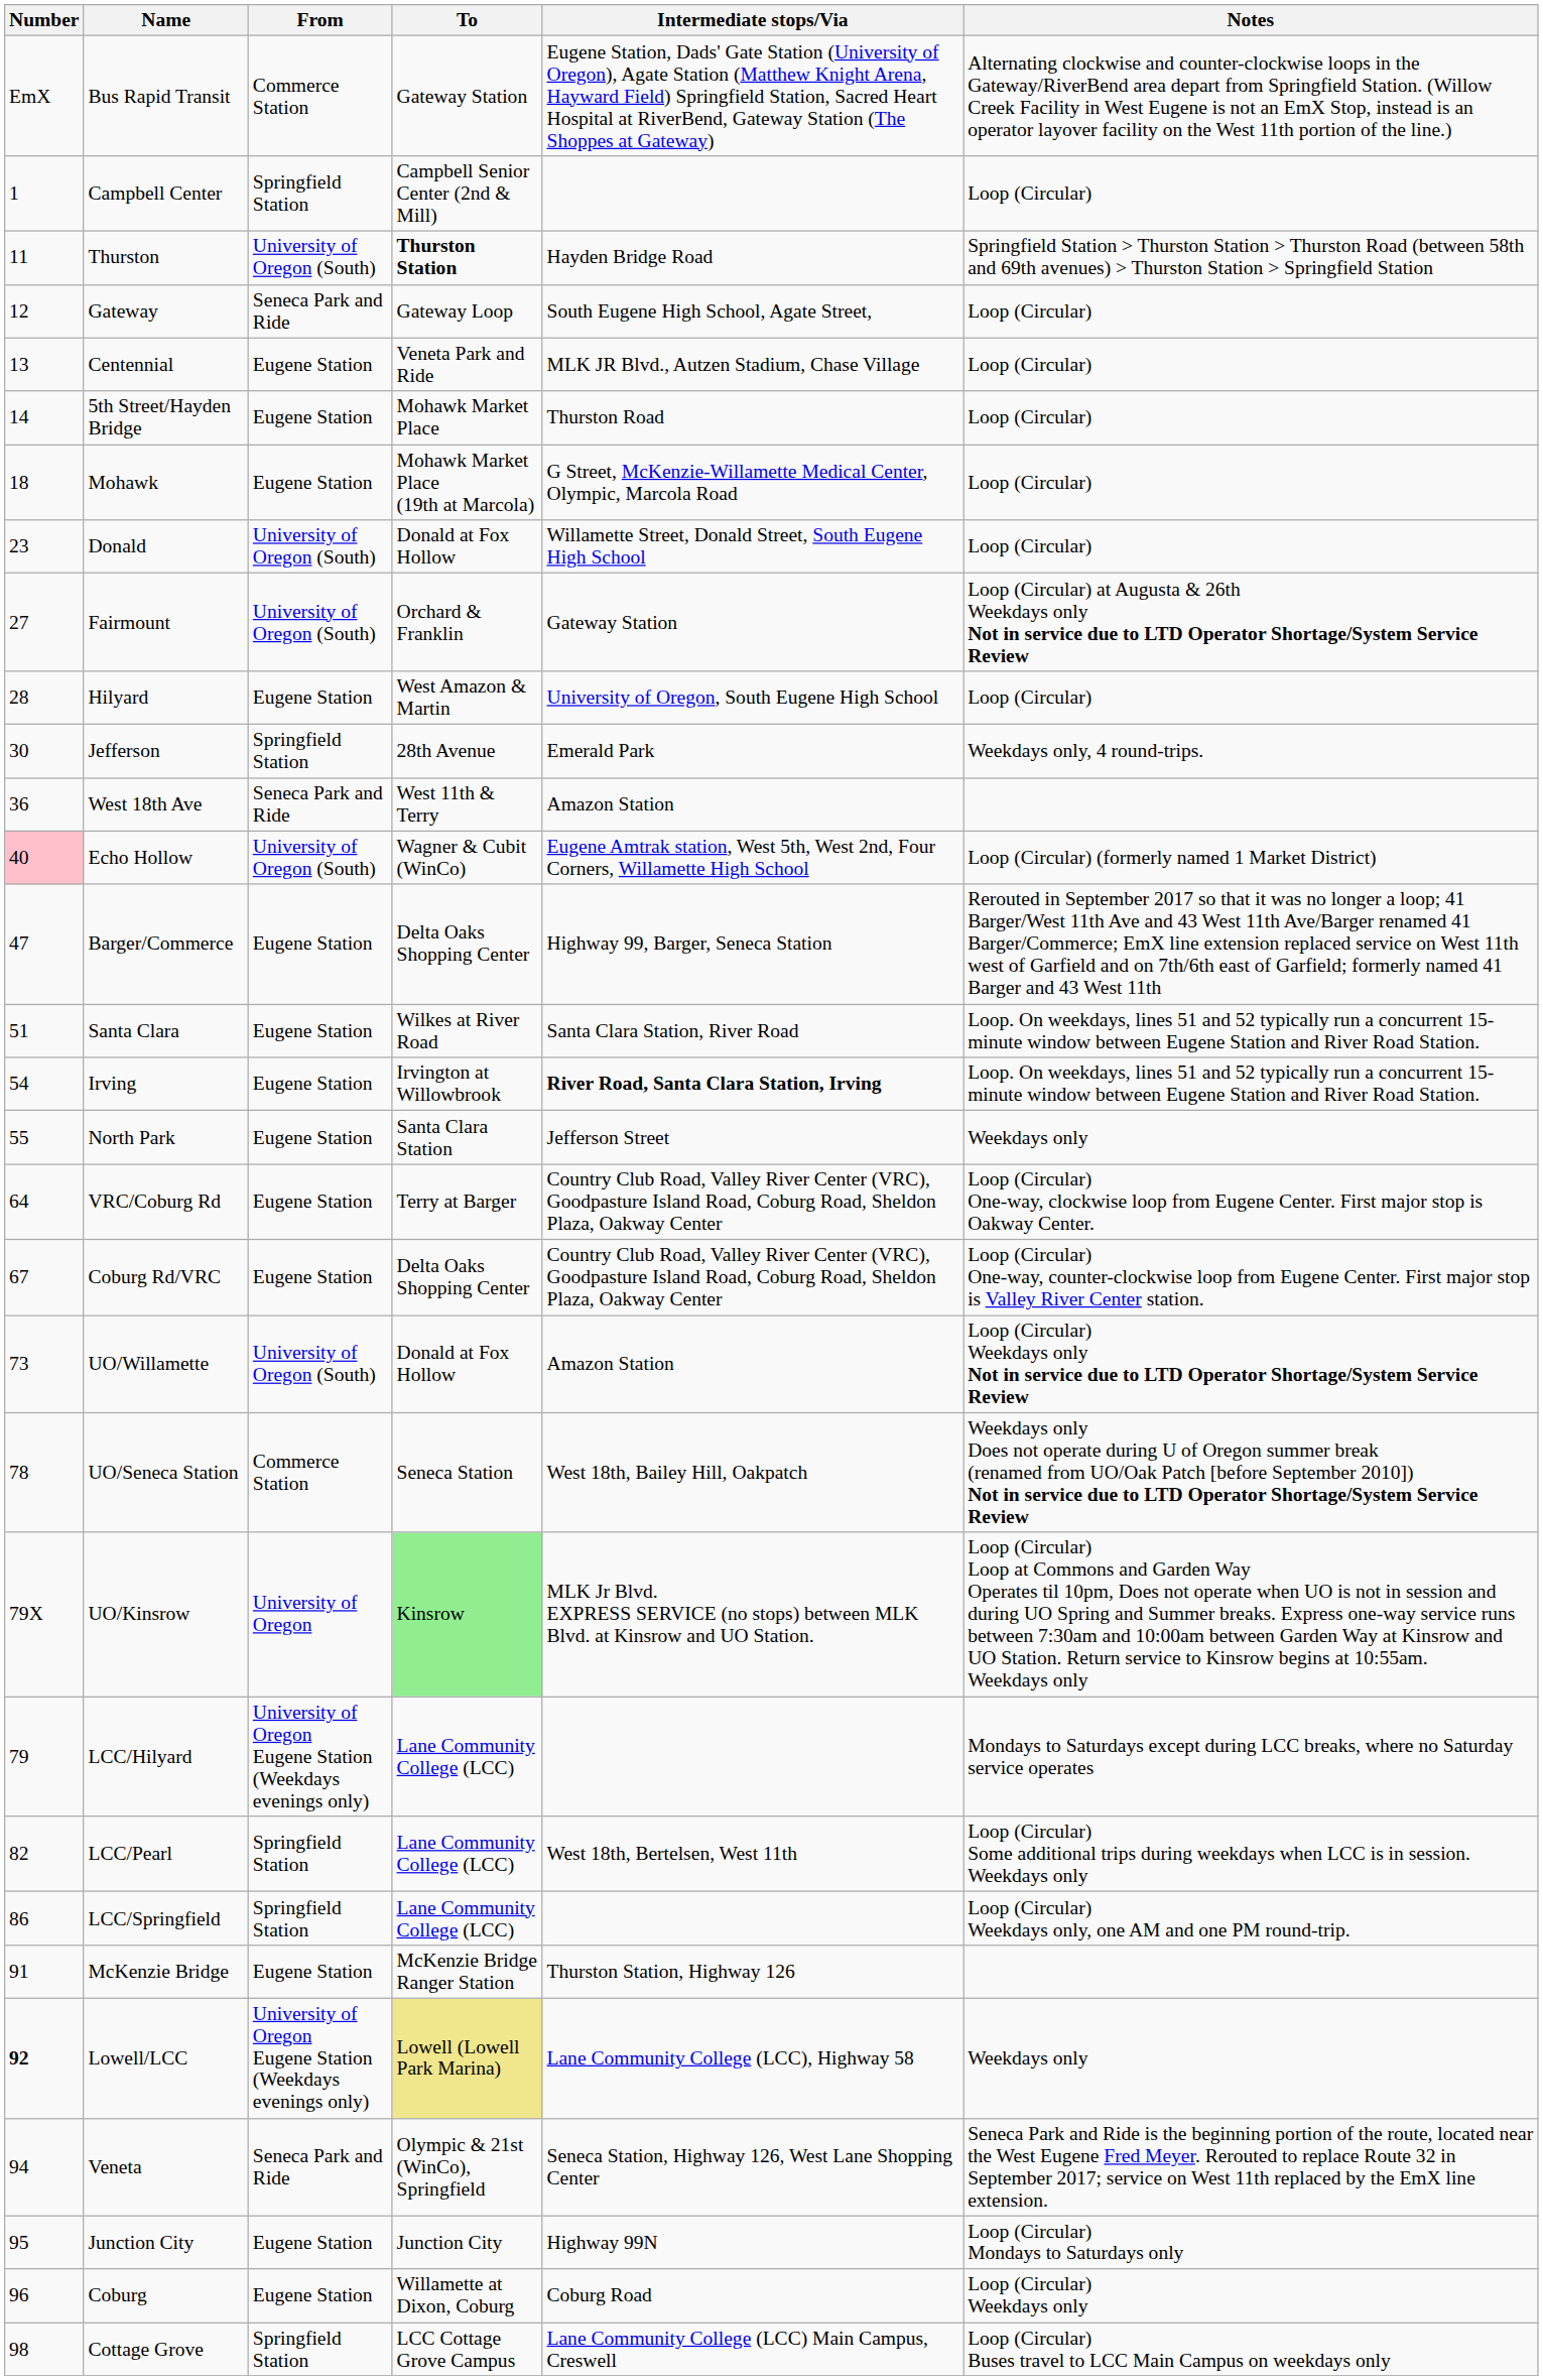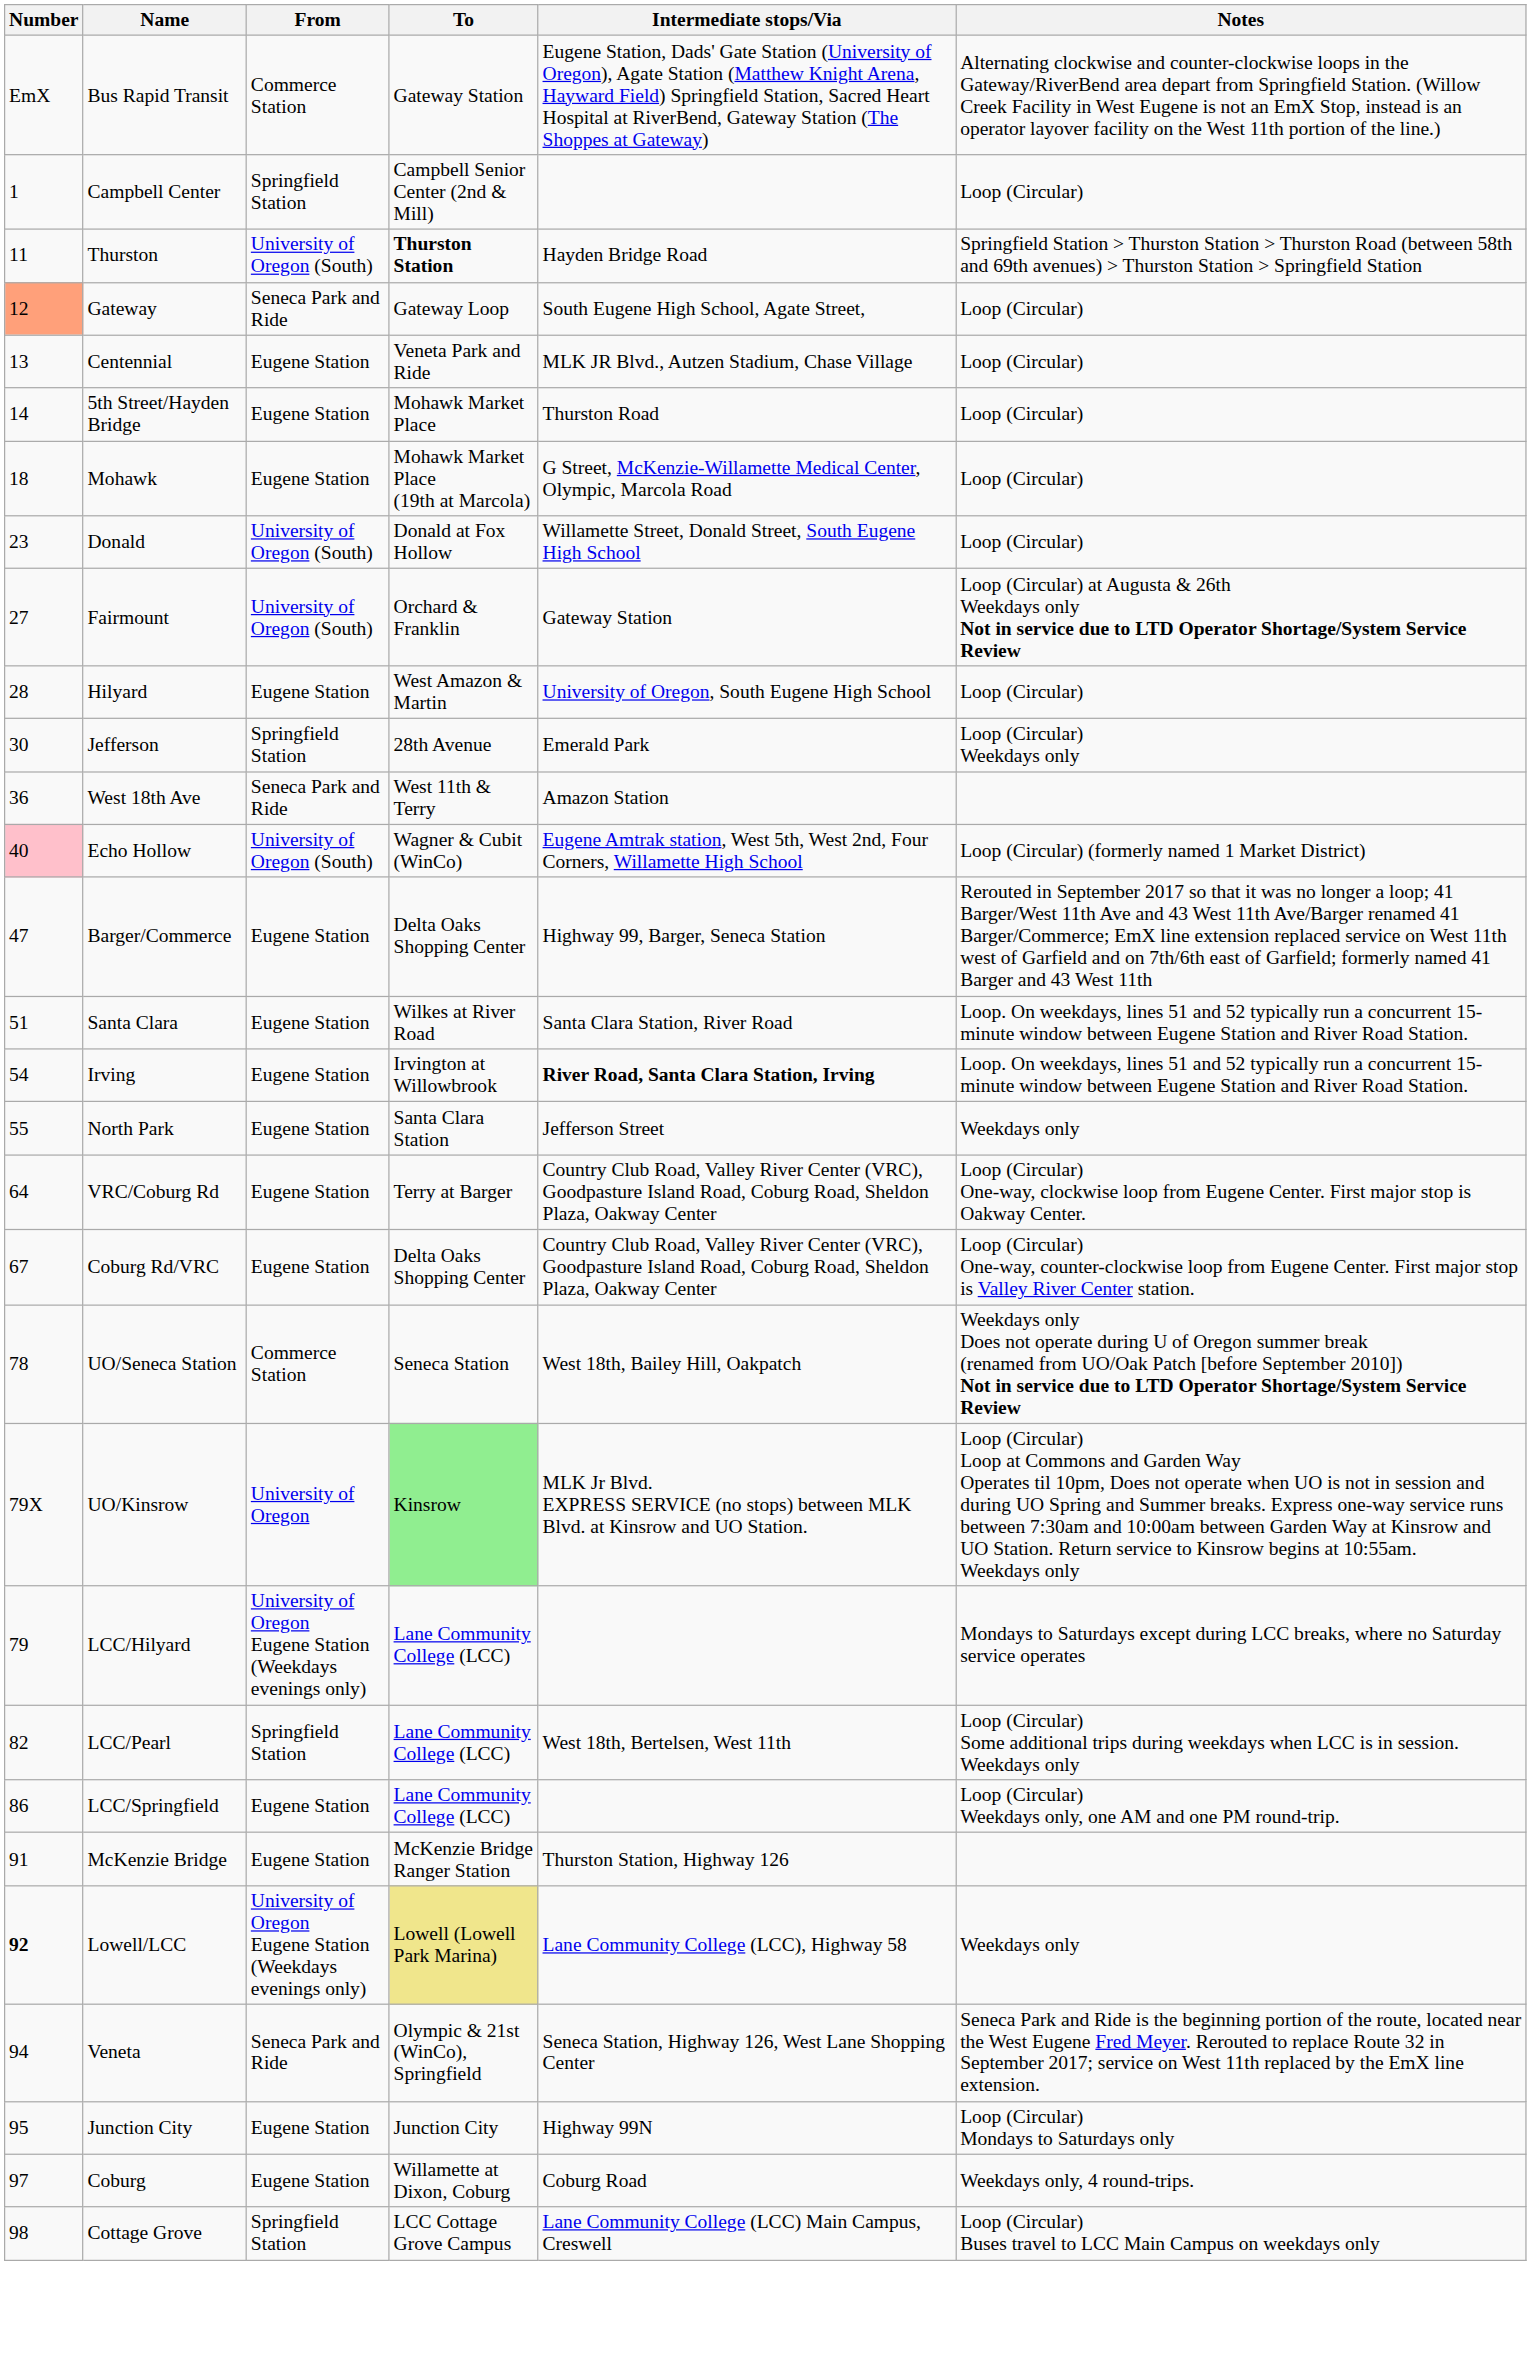Gateway | Number: no background -> lightsalmon background
Jefferson | Notes: Weekdays only, 4 round-trips. -> Loop (Circular) Weekdays only
- row: 73 | UO/Willamette | University of Oregon (South) | Donald at Fox Hollow | Amazon Station | Loop (Circular) Weekdays only Not in service due to LTD Operator Shortage/System Service Review
LCC/Springfield | From: Springfield Station -> Eugene Station
Coburg | Number: 96 -> 97
Coburg | Notes: Loop (Circular) Weekdays only -> Weekdays only, 4 round-trips.
